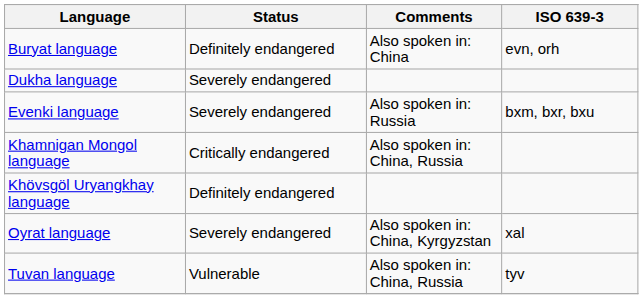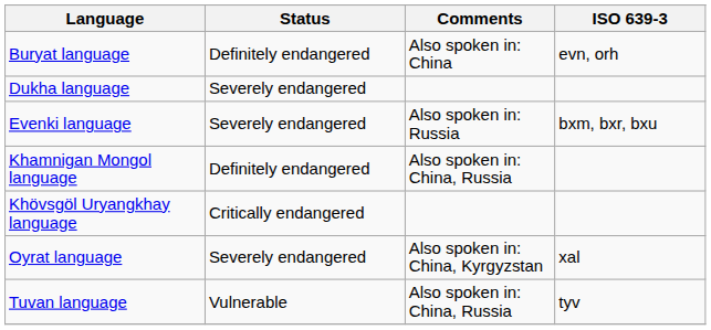Khamnigan Mongol language | Status: Critically endangered -> Definitely endangered
Khövsgöl Uryangkhay language | Status: Definitely endangered -> Critically endangered
